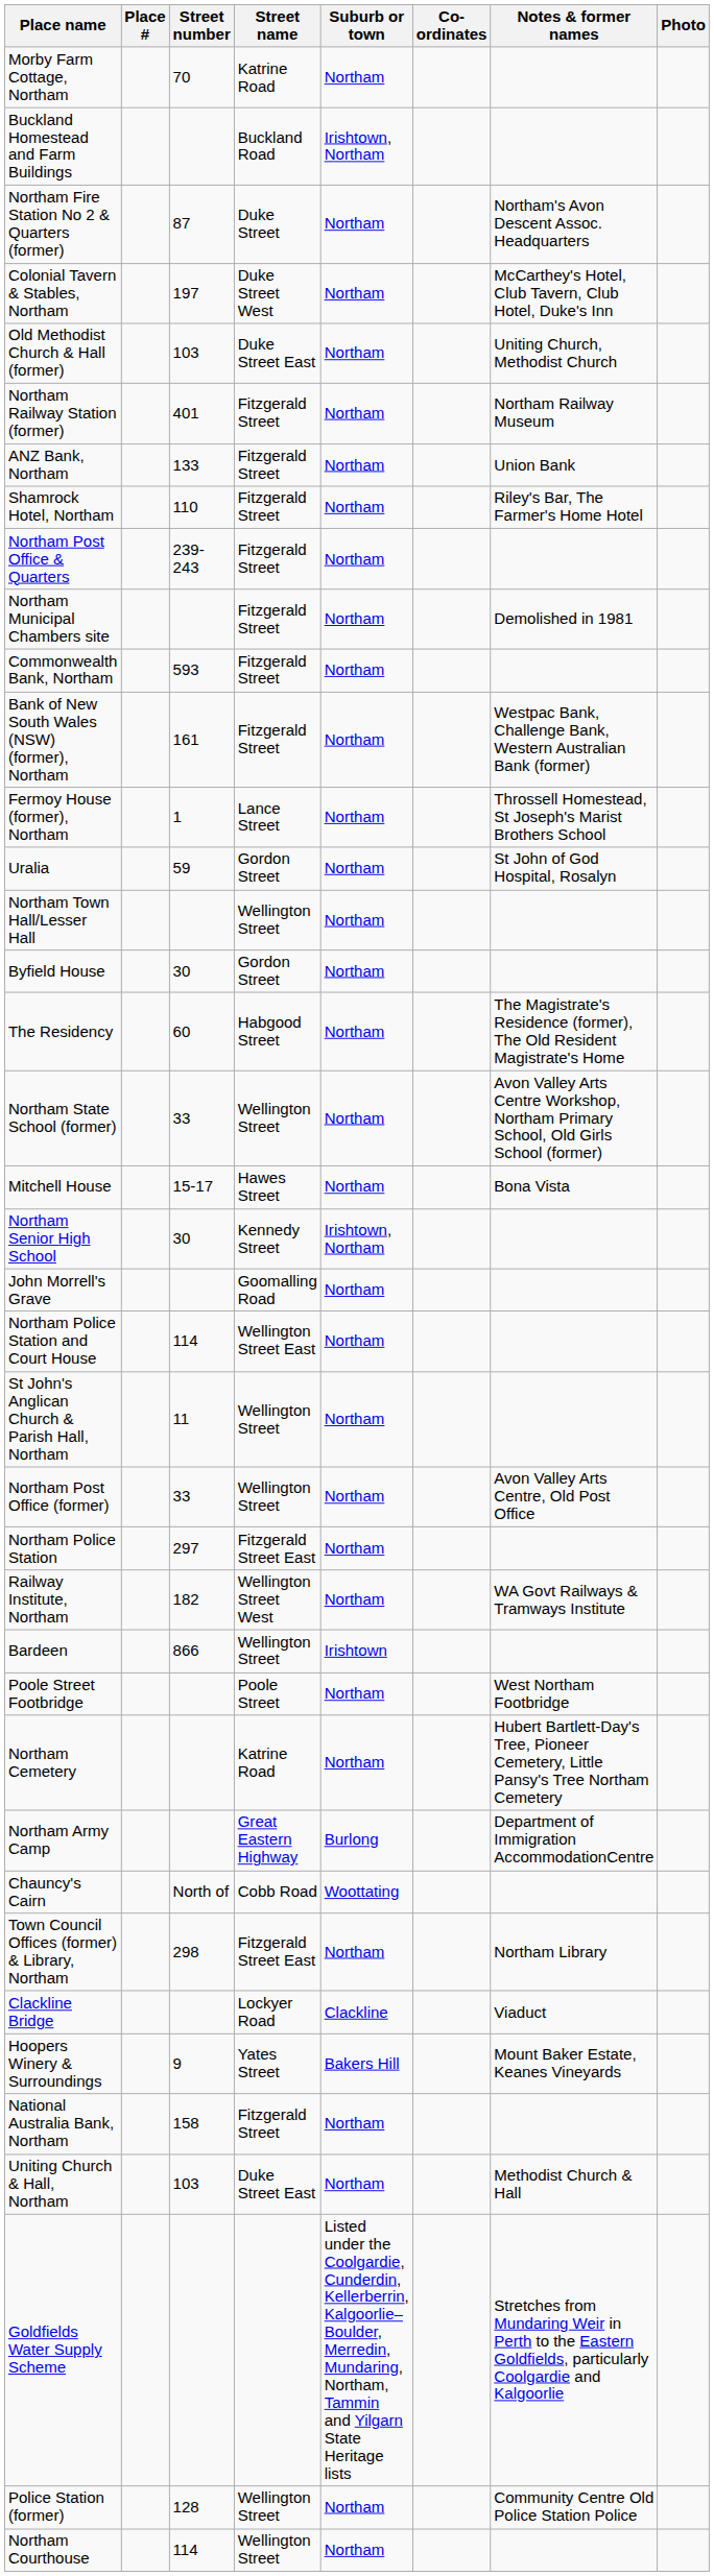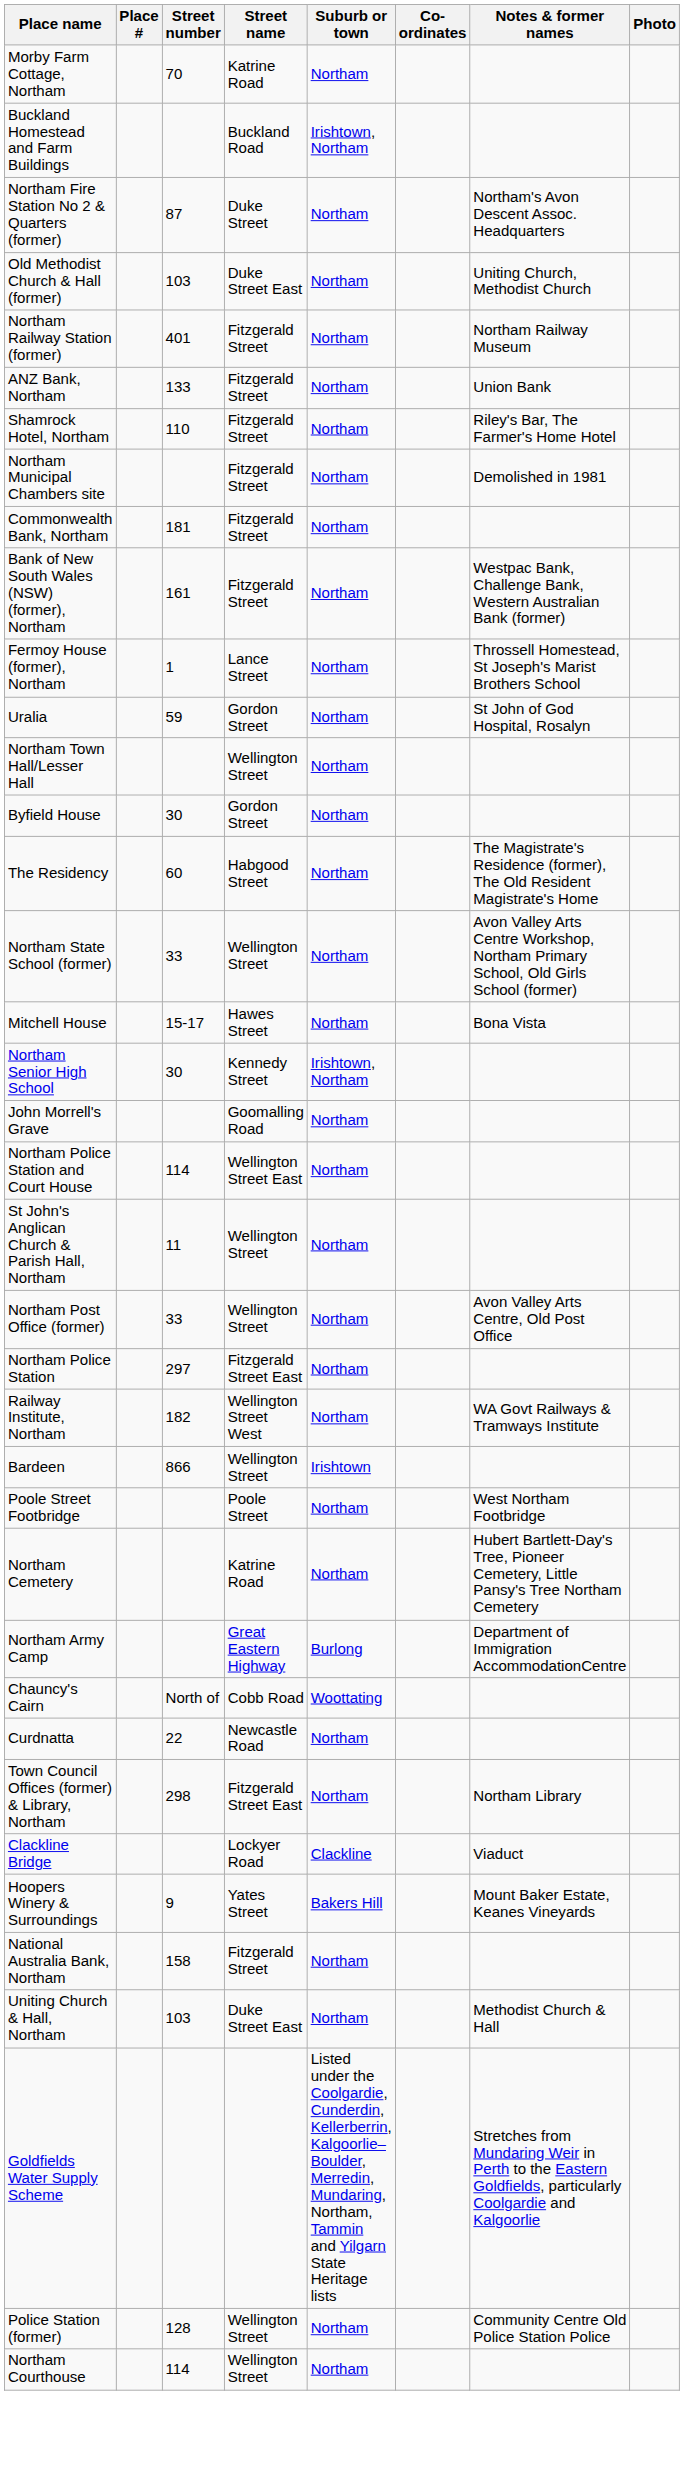- row: Colonial Tavern & Stables, Northam | 197 | Duke Street West | Northam | McCarthey's Hotel, Club Tavern, Club Hotel, Duke's Inn
- row: Northam Post Office & Quarters | 239-243 | Fitzgerald Street | Northam
Commonwealth Bank, Northam | Street number: 593 -> 181
+ row: Curdnatta | 22 | Newcastle Road | Northam
